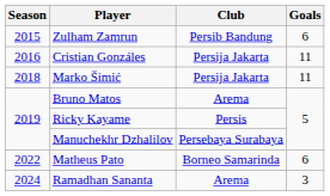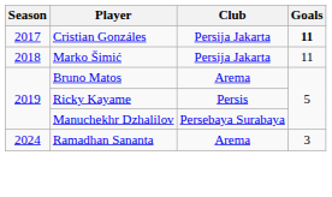- row: 2015 | Zulham Zamrun | Persib Bandung | 6
Cristian Gonzáles | Season: 2016 -> 2017
Cristian Gonzáles | Goals: normal -> bold
- row: 2022 | Matheus Pato | Borneo Samarinda | 6
